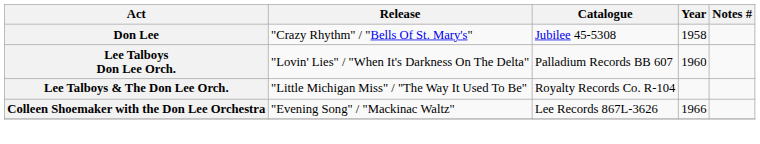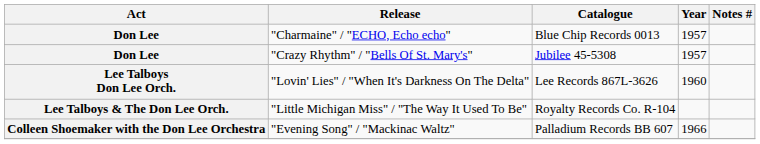+ row: Don Lee | "Charmaine" / "ECHO, Echo echo" | Blue Chip Records 0013 | 1957
"Crazy Rhythm" / "Bells Of St. Mary's" | Year: 1958 -> 1957
"Lovin' Lies" / "When It's Darkness On The Delta" | Catalogue: Palladium Records BB 607 -> Lee Records 867L-3626
"Evening Song" / "Mackinac Waltz" | Catalogue: Lee Records 867L-3626 -> Palladium Records BB 607
